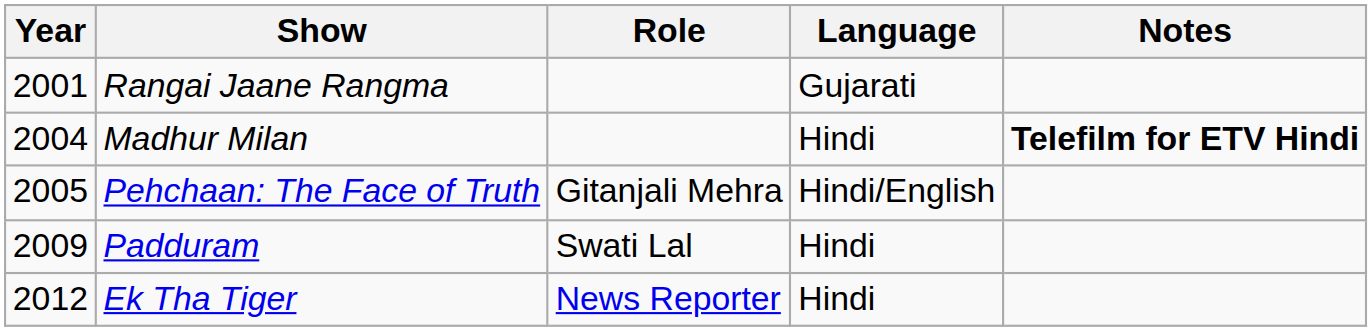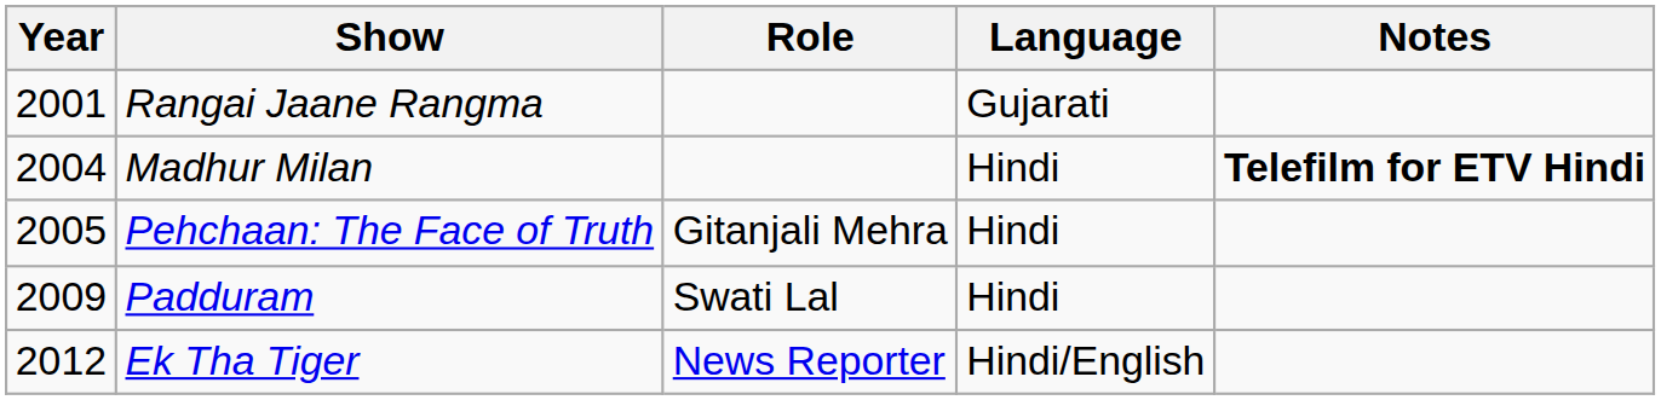Pehchaan: The Face of Truth | Language: Hindi/English -> Hindi
Ek Tha Tiger | Language: Hindi -> Hindi/English
